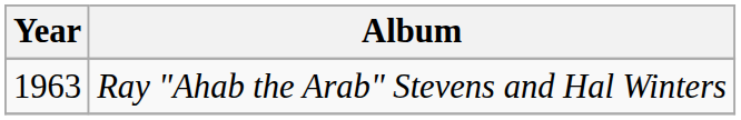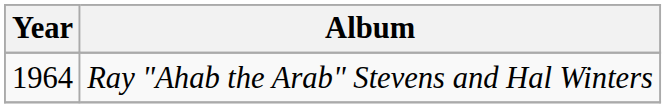Ray "Ahab the Arab" Stevens and Hal Winters | Year: 1963 -> 1964
